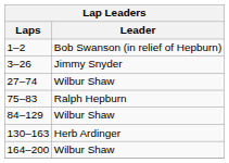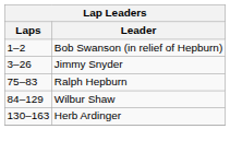- row: 27–74 | Wilbur Shaw
- row: 164–200 | Wilbur Shaw
